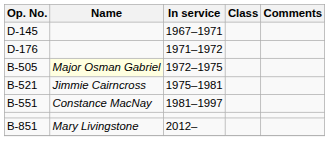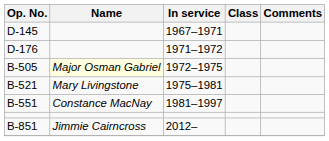B-521 | Name: Jimmie Cairncross -> Mary Livingstone
B-851 | Name: Mary Livingstone -> Jimmie Cairncross
